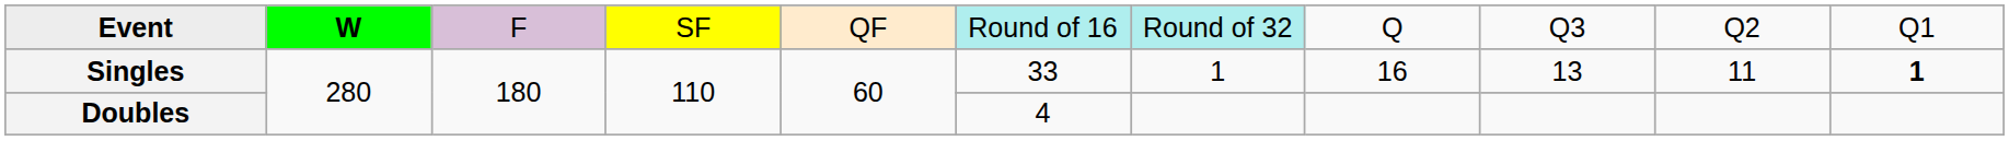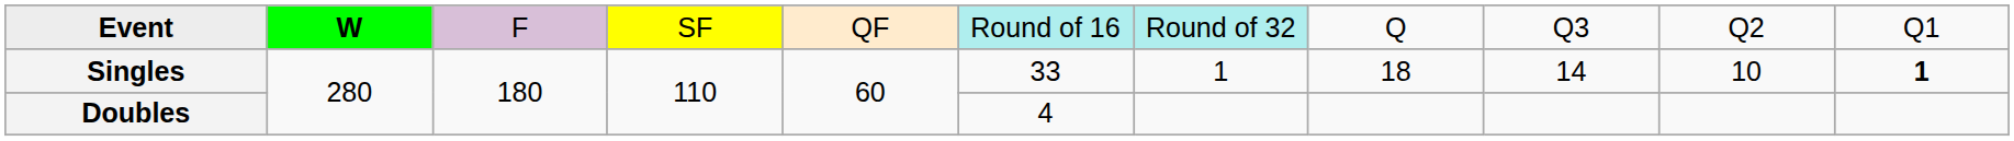Singles | column 8: 16 -> 18
Singles | column 9: 13 -> 14
Singles | column 10: 11 -> 10
